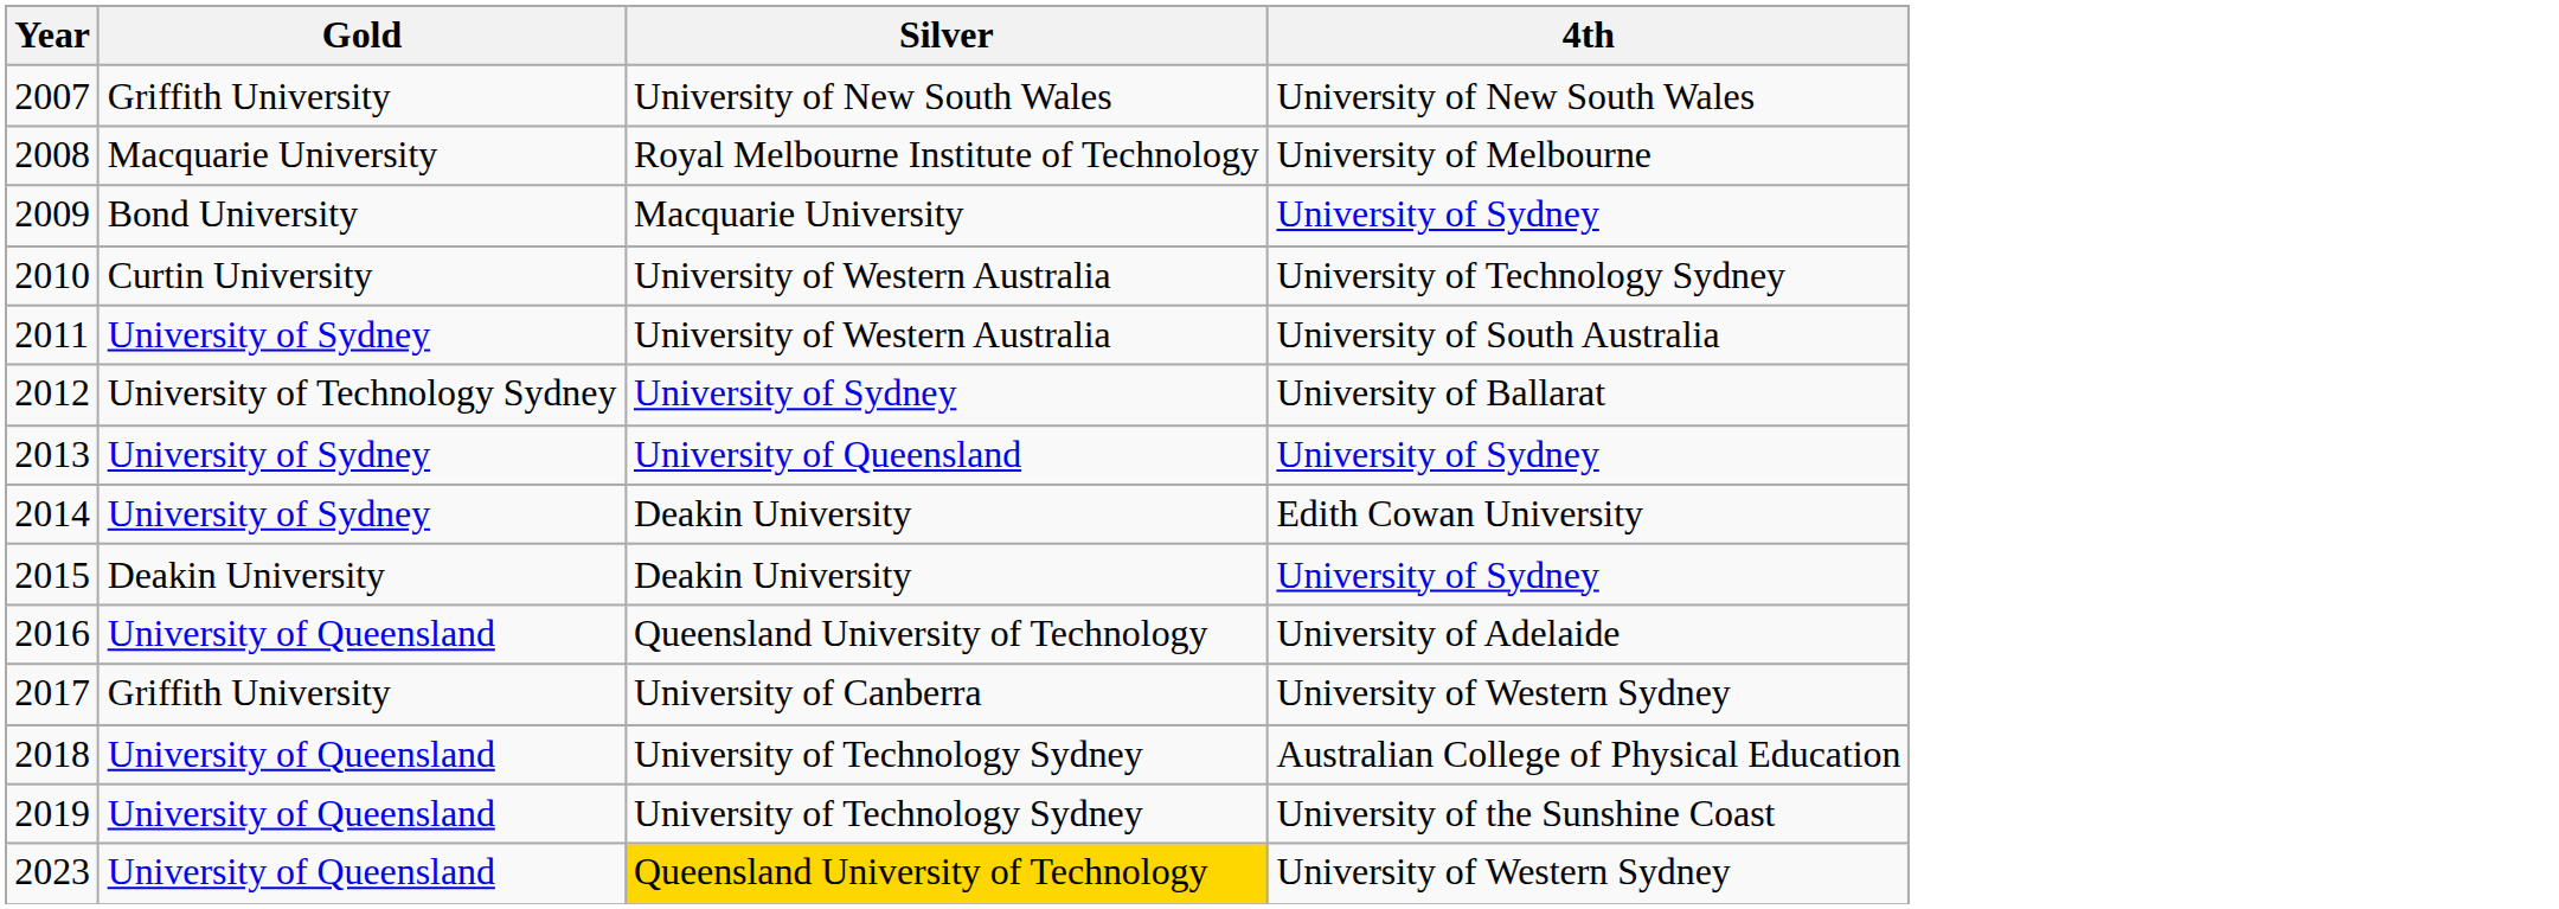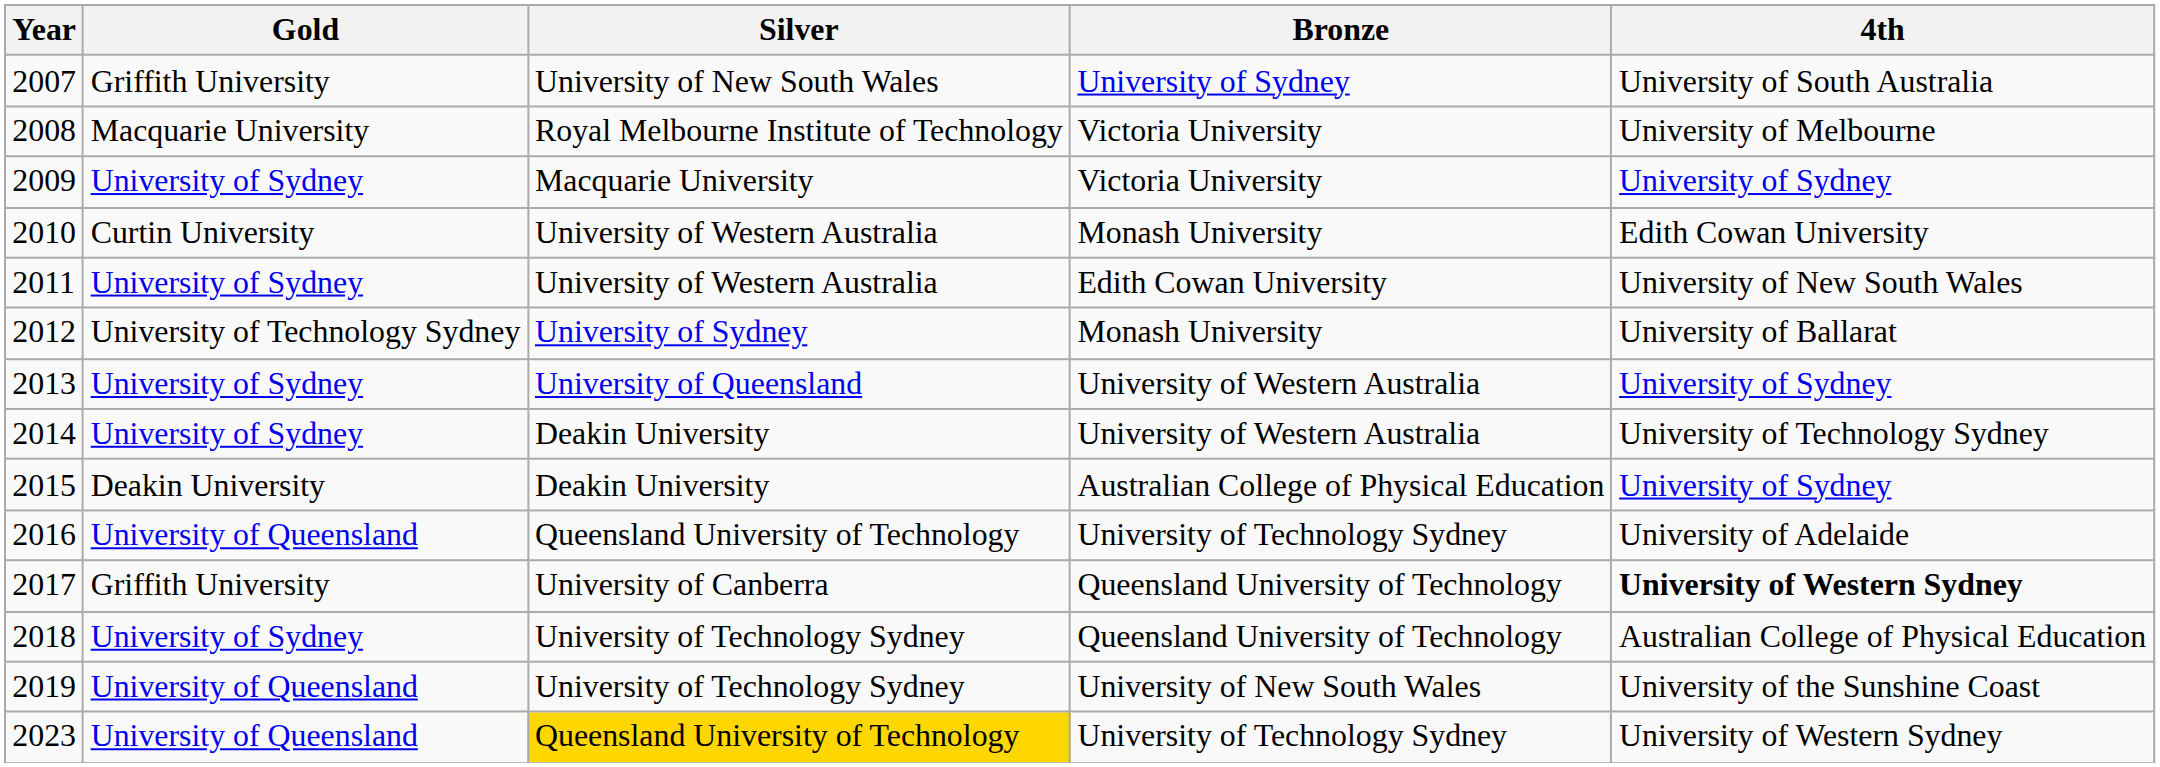+ column: Bronze | University of Sydney | Victoria University | Victoria University | Monash University | Edith Cowan University | Monash University | University of Western Australia | University of Western Australia | Australian College of Physical Education | University of Technology Sydney | Queensland University of Technology | Queensland University of Technology | University of New South Wales | University of Technology Sydney
2007 | 4th: University of New South Wales -> University of South Australia
2009 | Gold: Bond University -> University of Sydney
2010 | 4th: University of Technology Sydney -> Edith Cowan University
2011 | 4th: University of South Australia -> University of New South Wales
2014 | 4th: Edith Cowan University -> University of Technology Sydney
2017 | 4th: normal -> bold
2018 | Gold: University of Queensland -> University of Sydney
